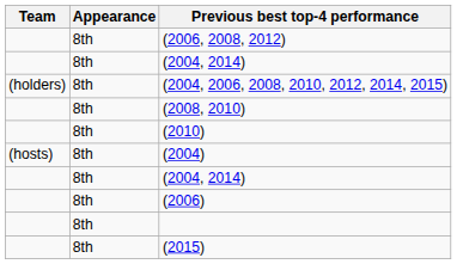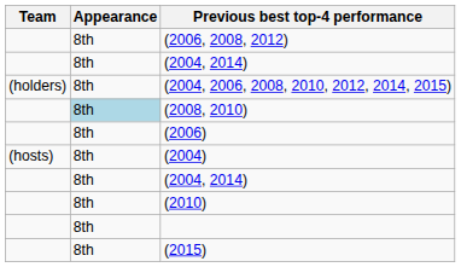(2008, 2010) | Appearance: no background -> lightblue background
rows swapped: (2010) <-> (2006)
